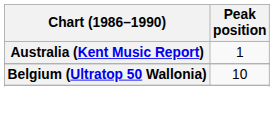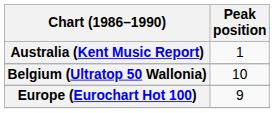+ row: Europe (Eurochart Hot 100) | 9
